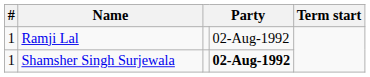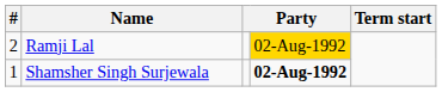Ramji Lal | #: 1 -> 2
Ramji Lal | column 4: no background -> gold background
